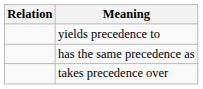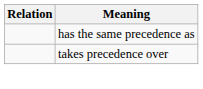- row: yields precedence to
